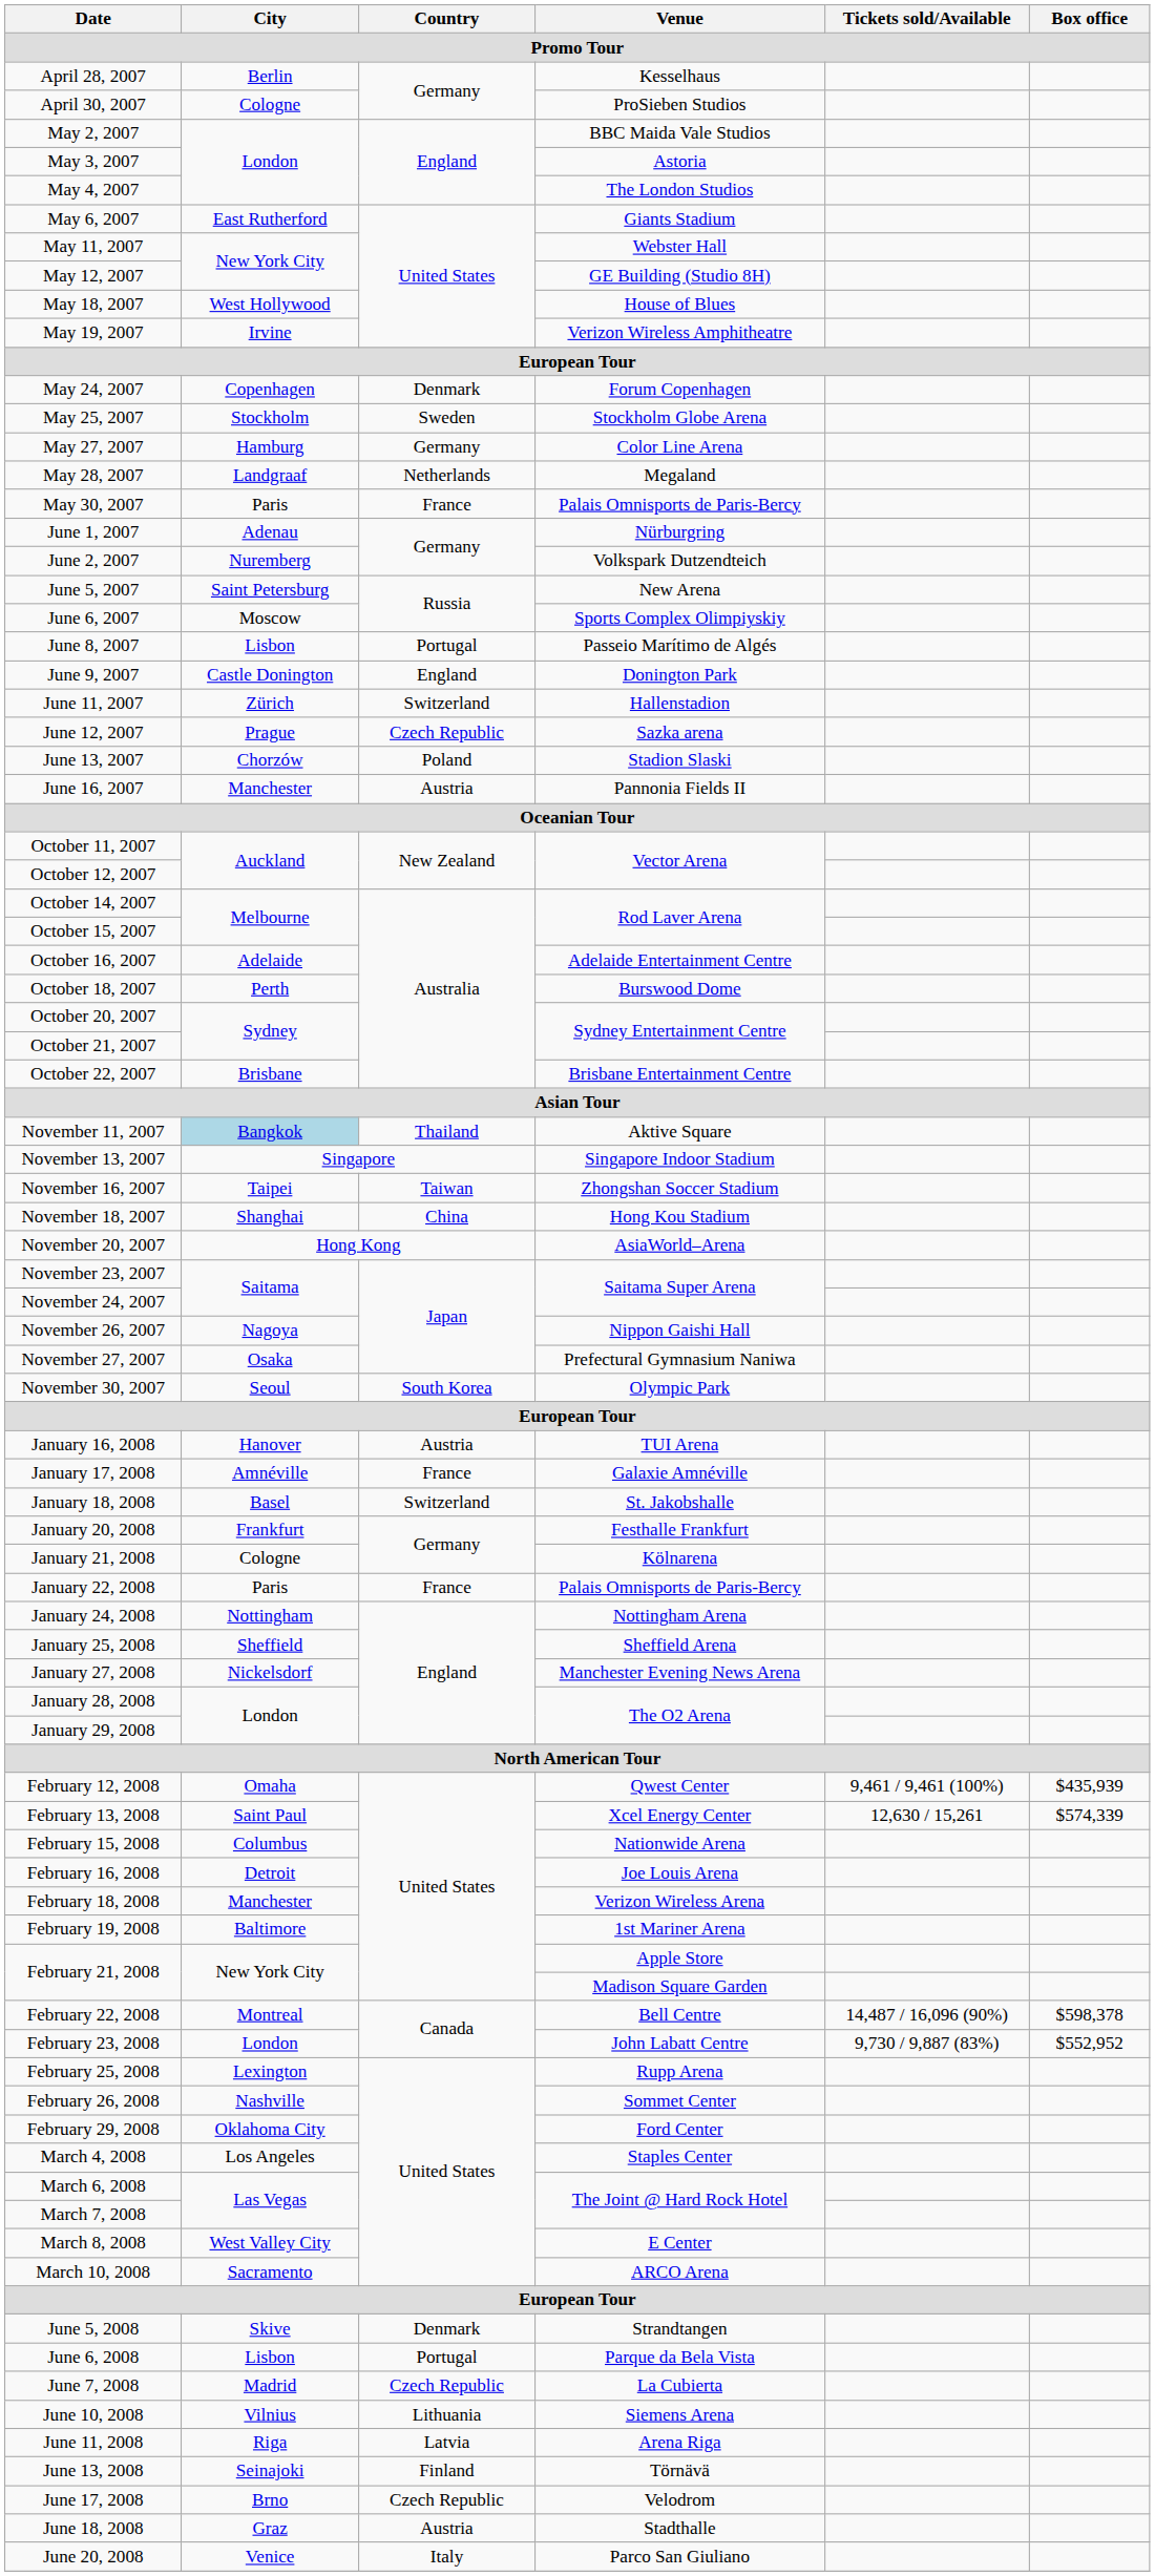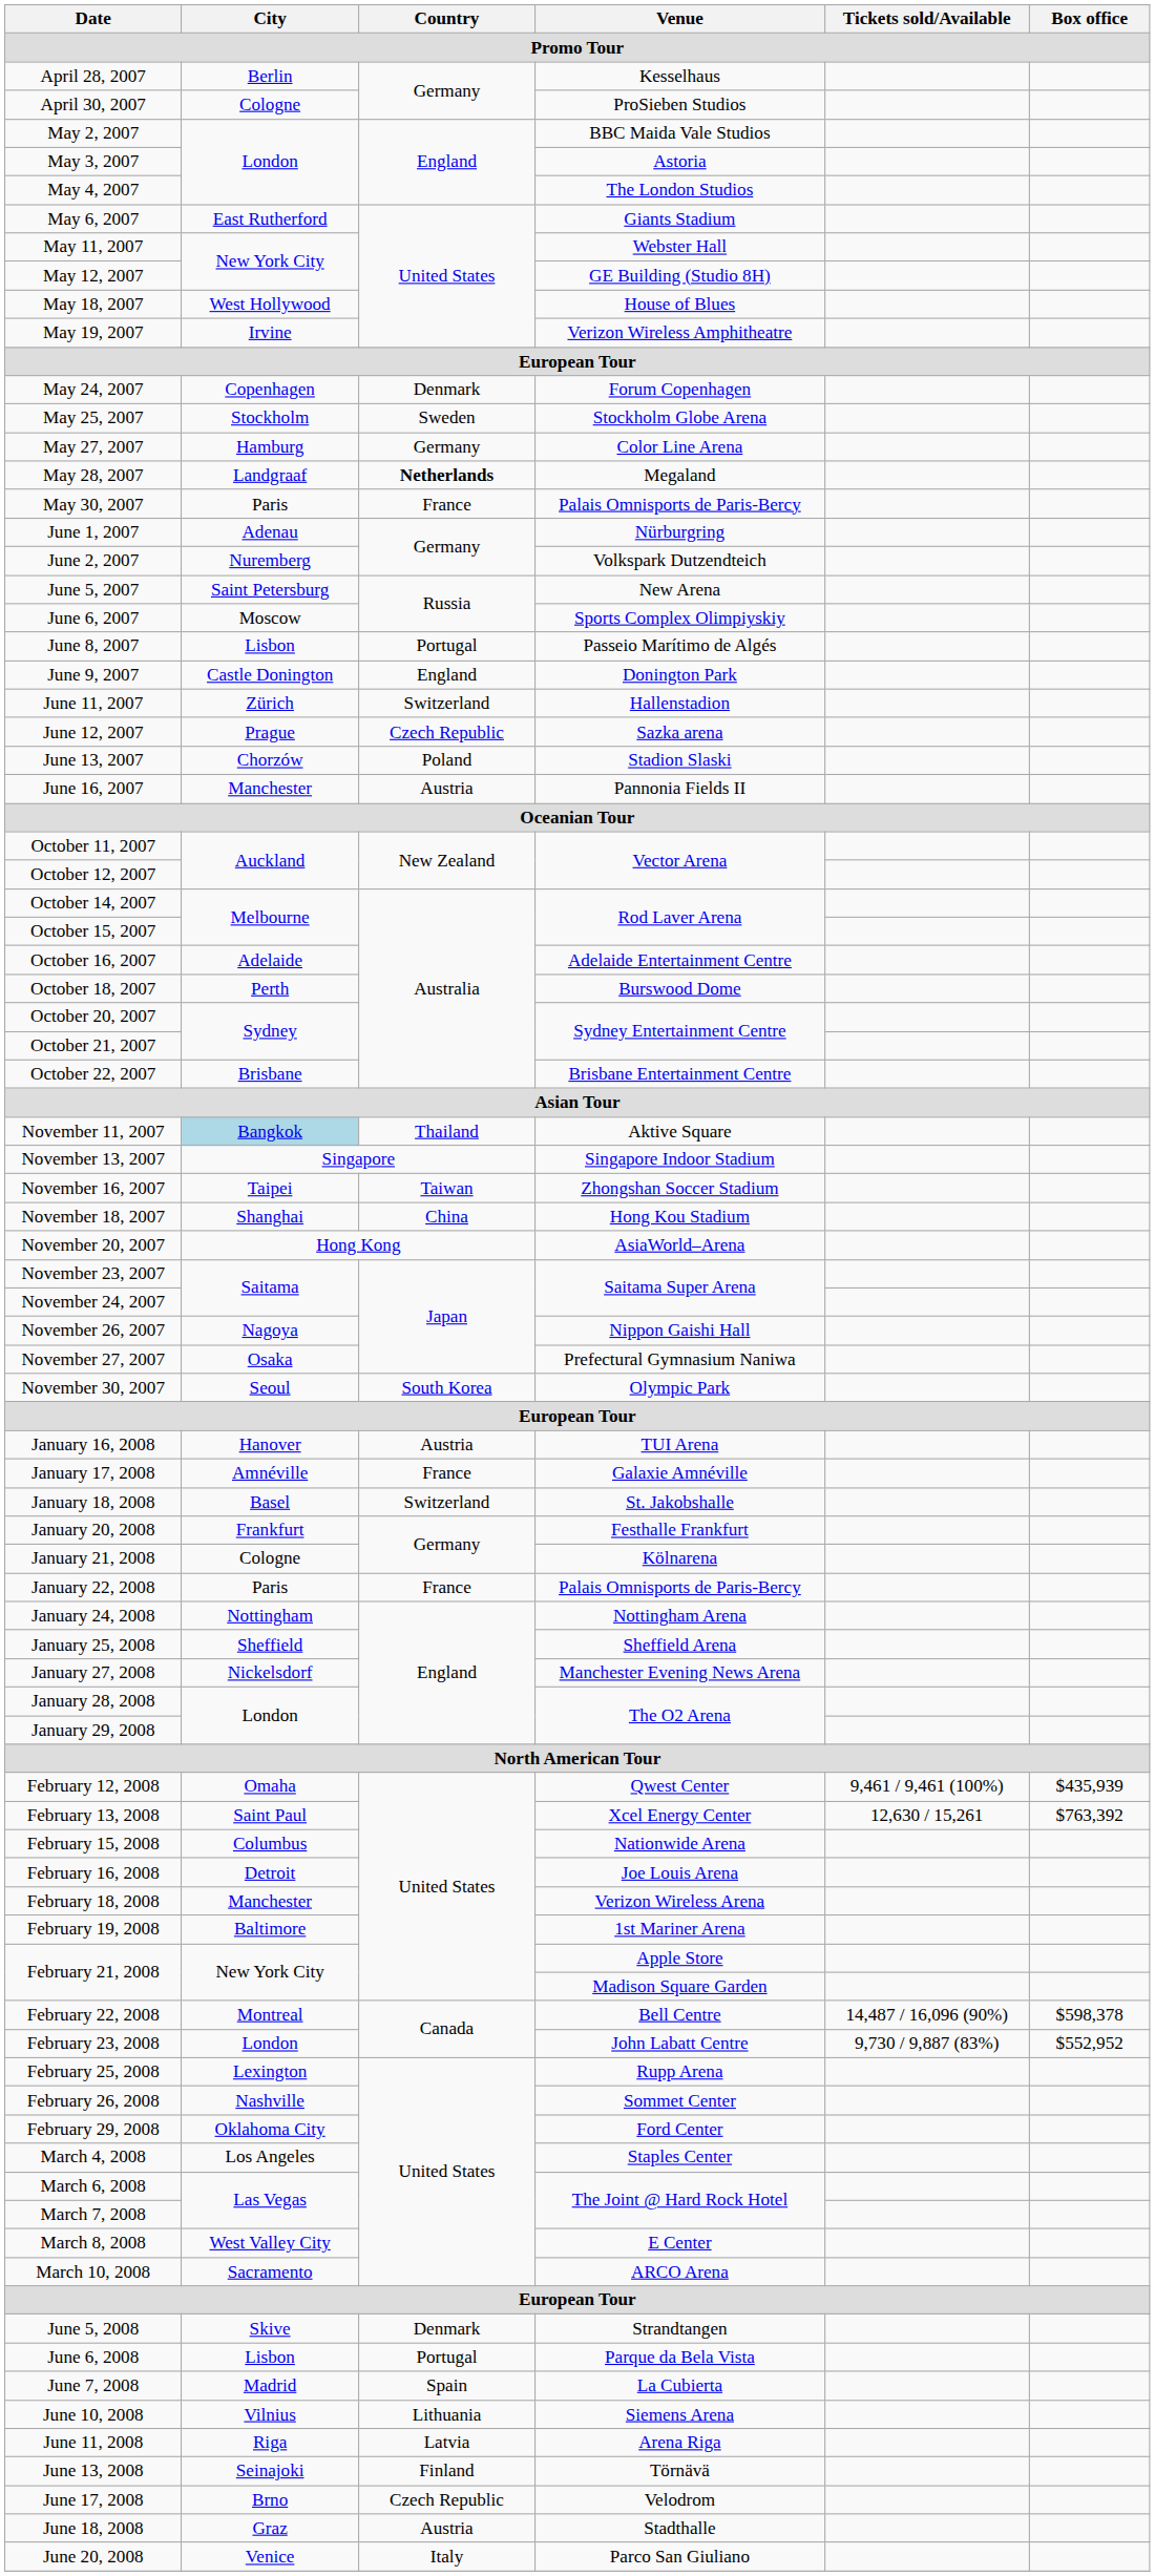May 28, 2007 | Country: normal -> bold
February 13, 2008 | Box office: $574,339 -> $763,392
June 7, 2008 | Country: Czech Republic -> Spain
